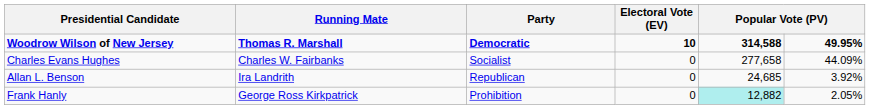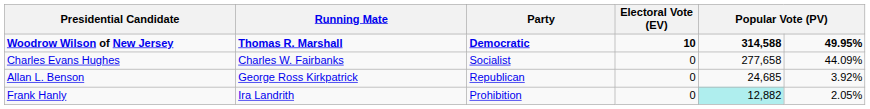Allan L. Benson | Running Mate: Ira Landrith -> George Ross Kirkpatrick
Frank Hanly | Running Mate: George Ross Kirkpatrick -> Ira Landrith
